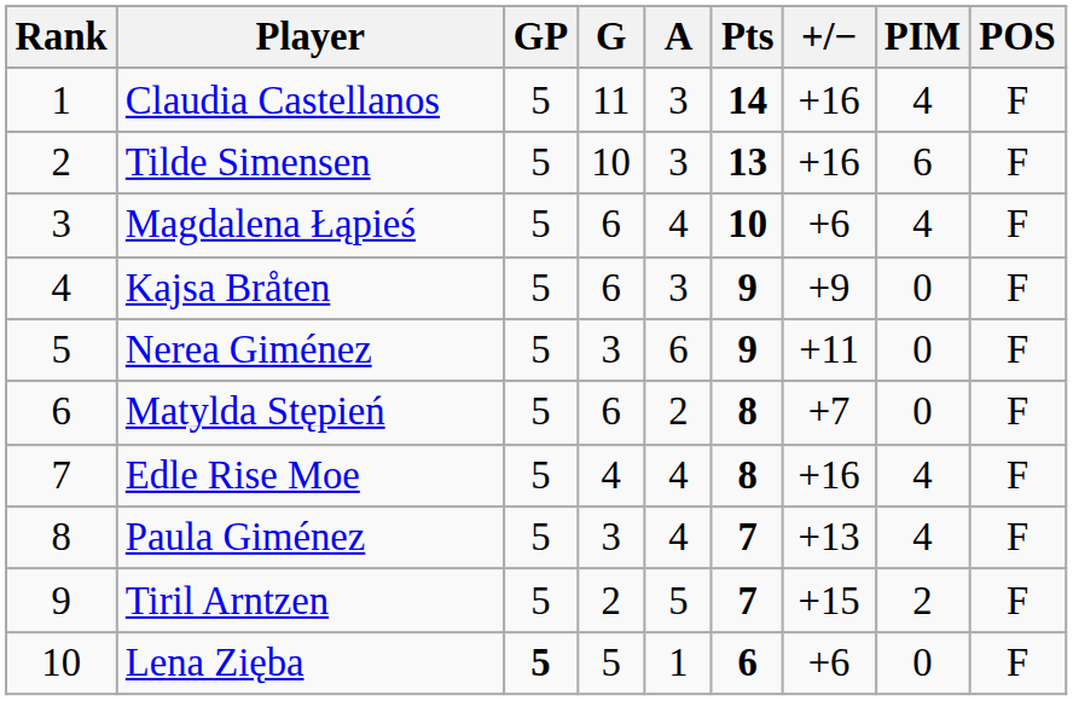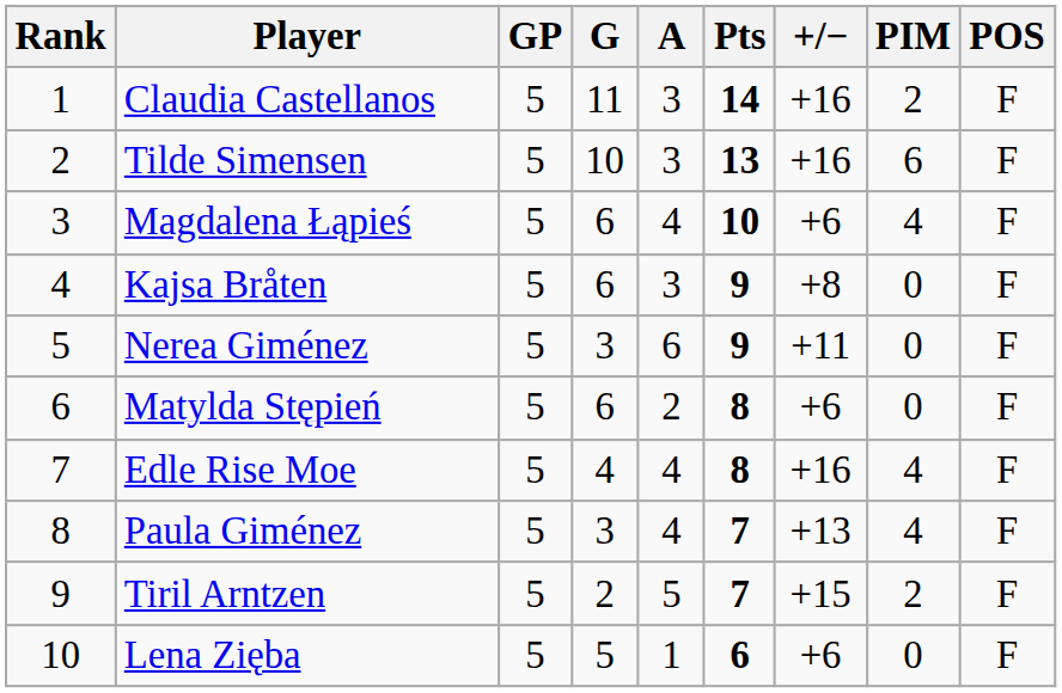Claudia Castellanos | PIM: 4 -> 2
Kajsa Bråten | +/−: +9 -> +8
Matylda Stępień | +/−: +7 -> +6
Lena Zięba | GP: bold -> normal
